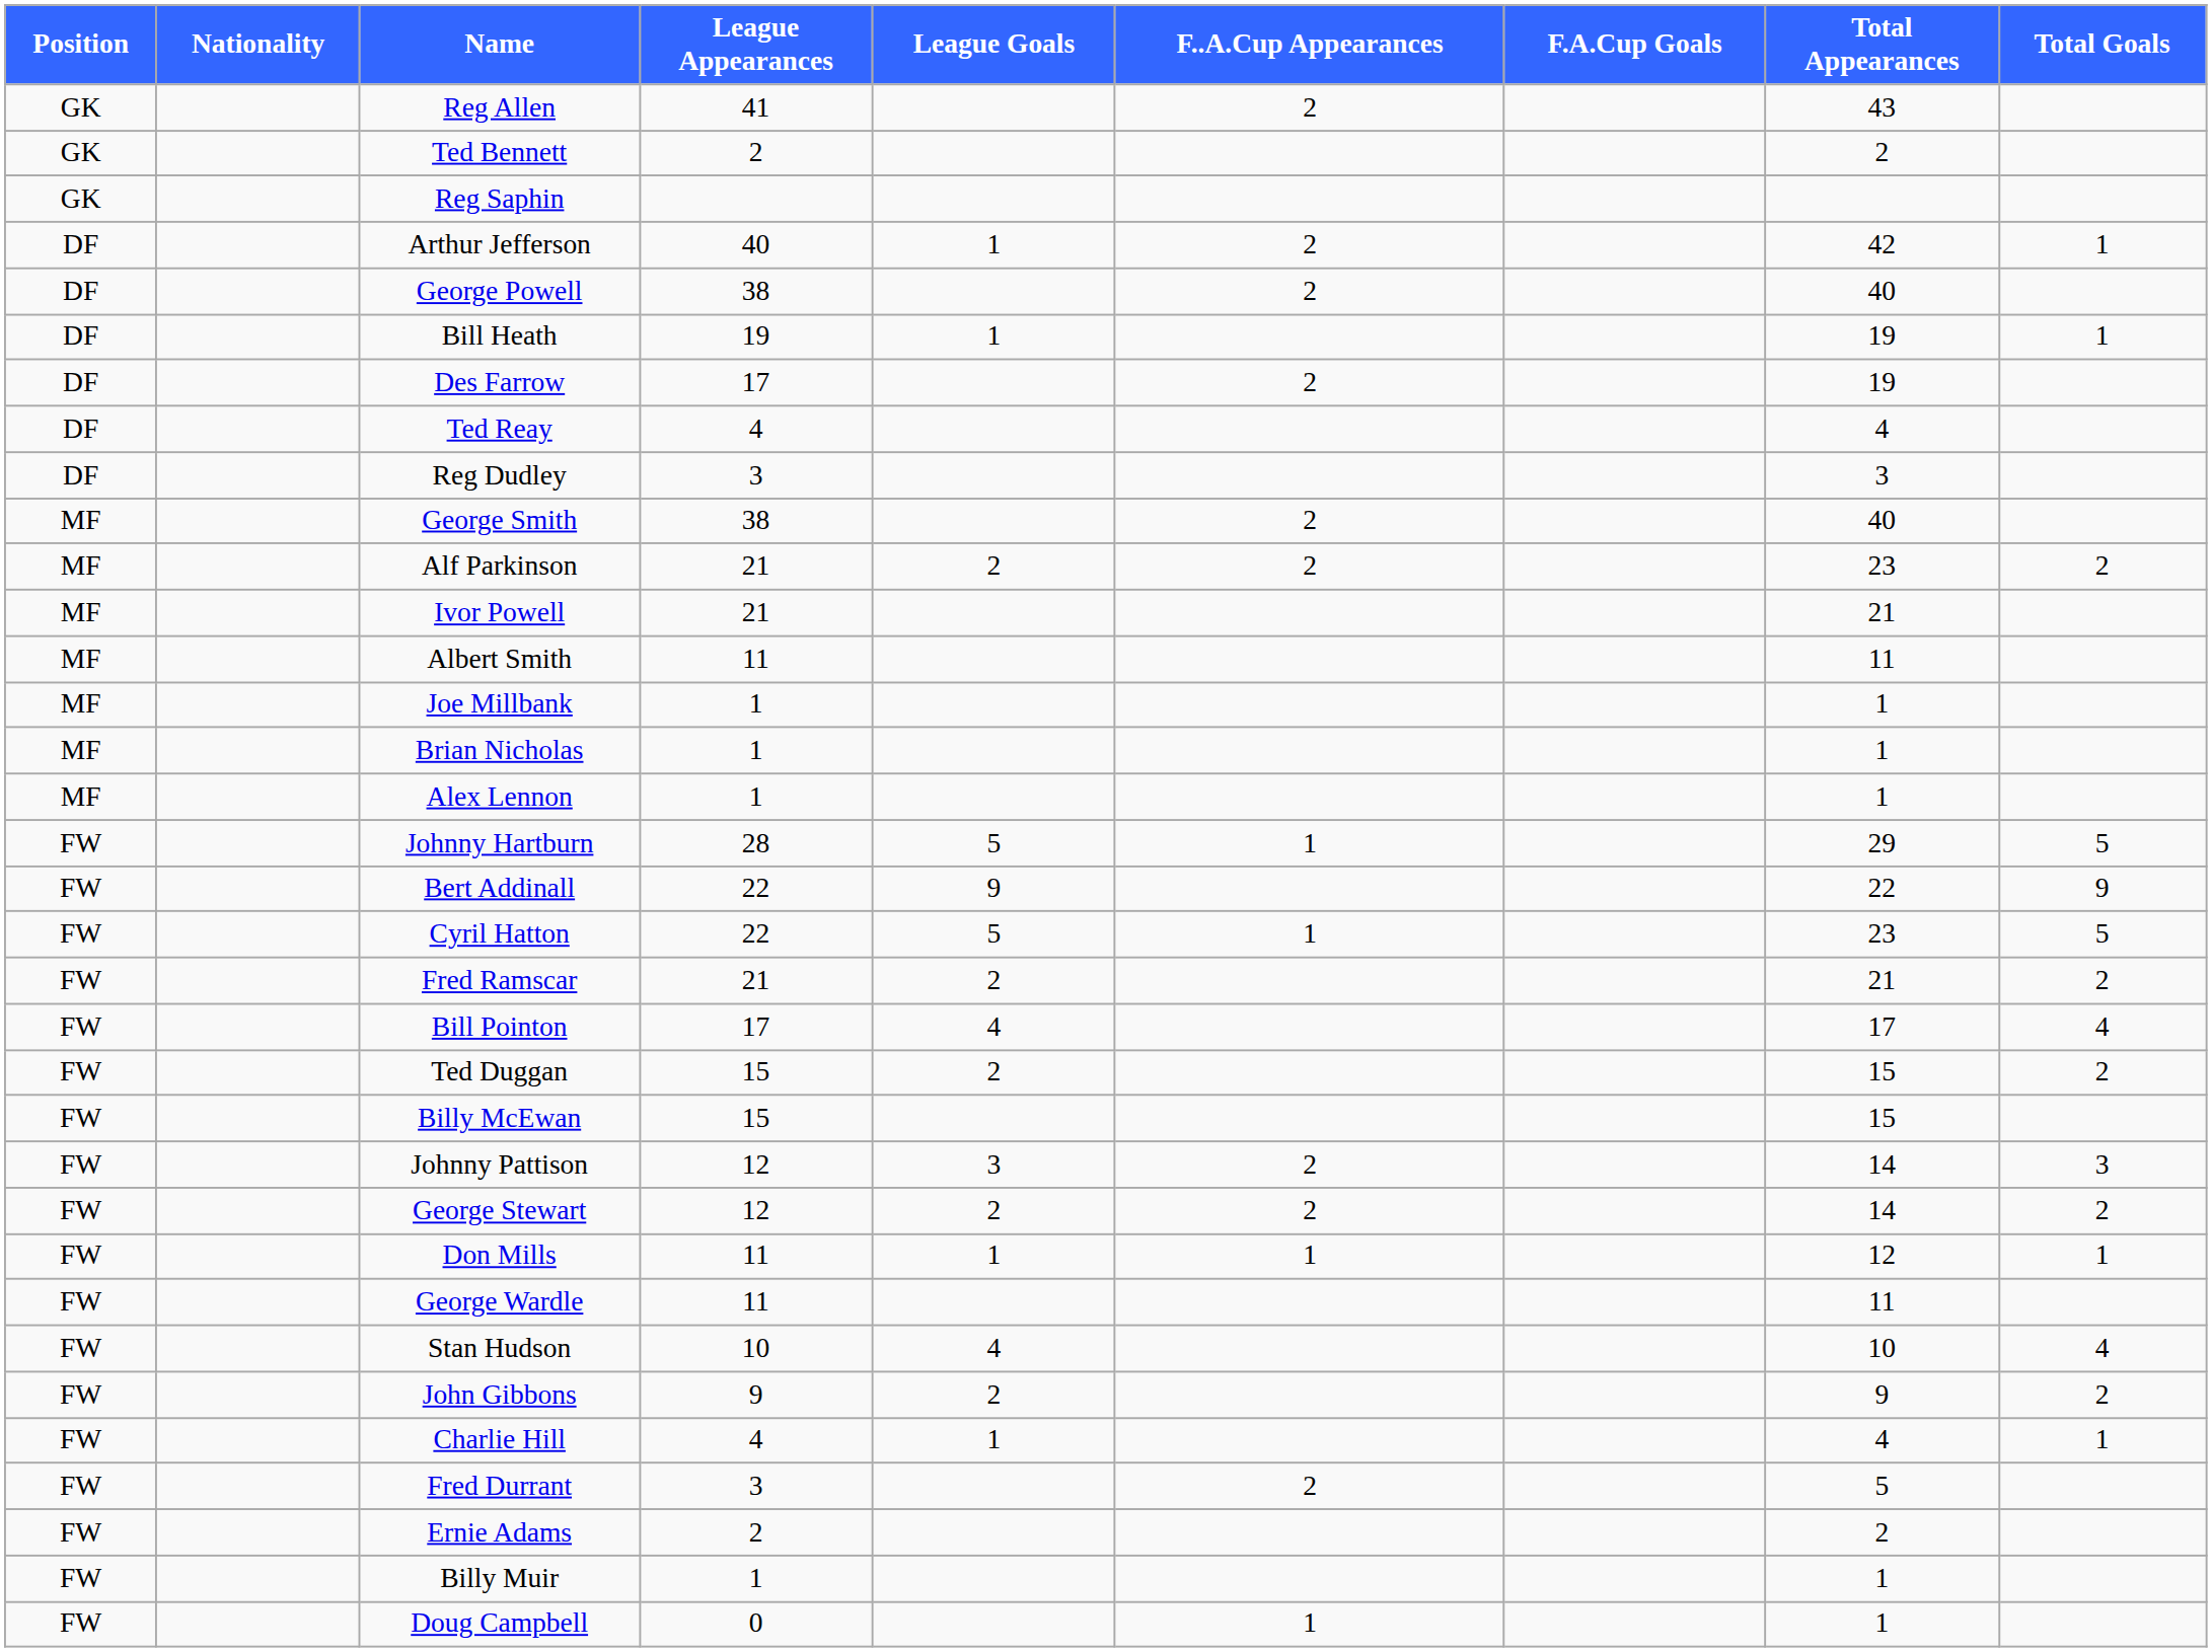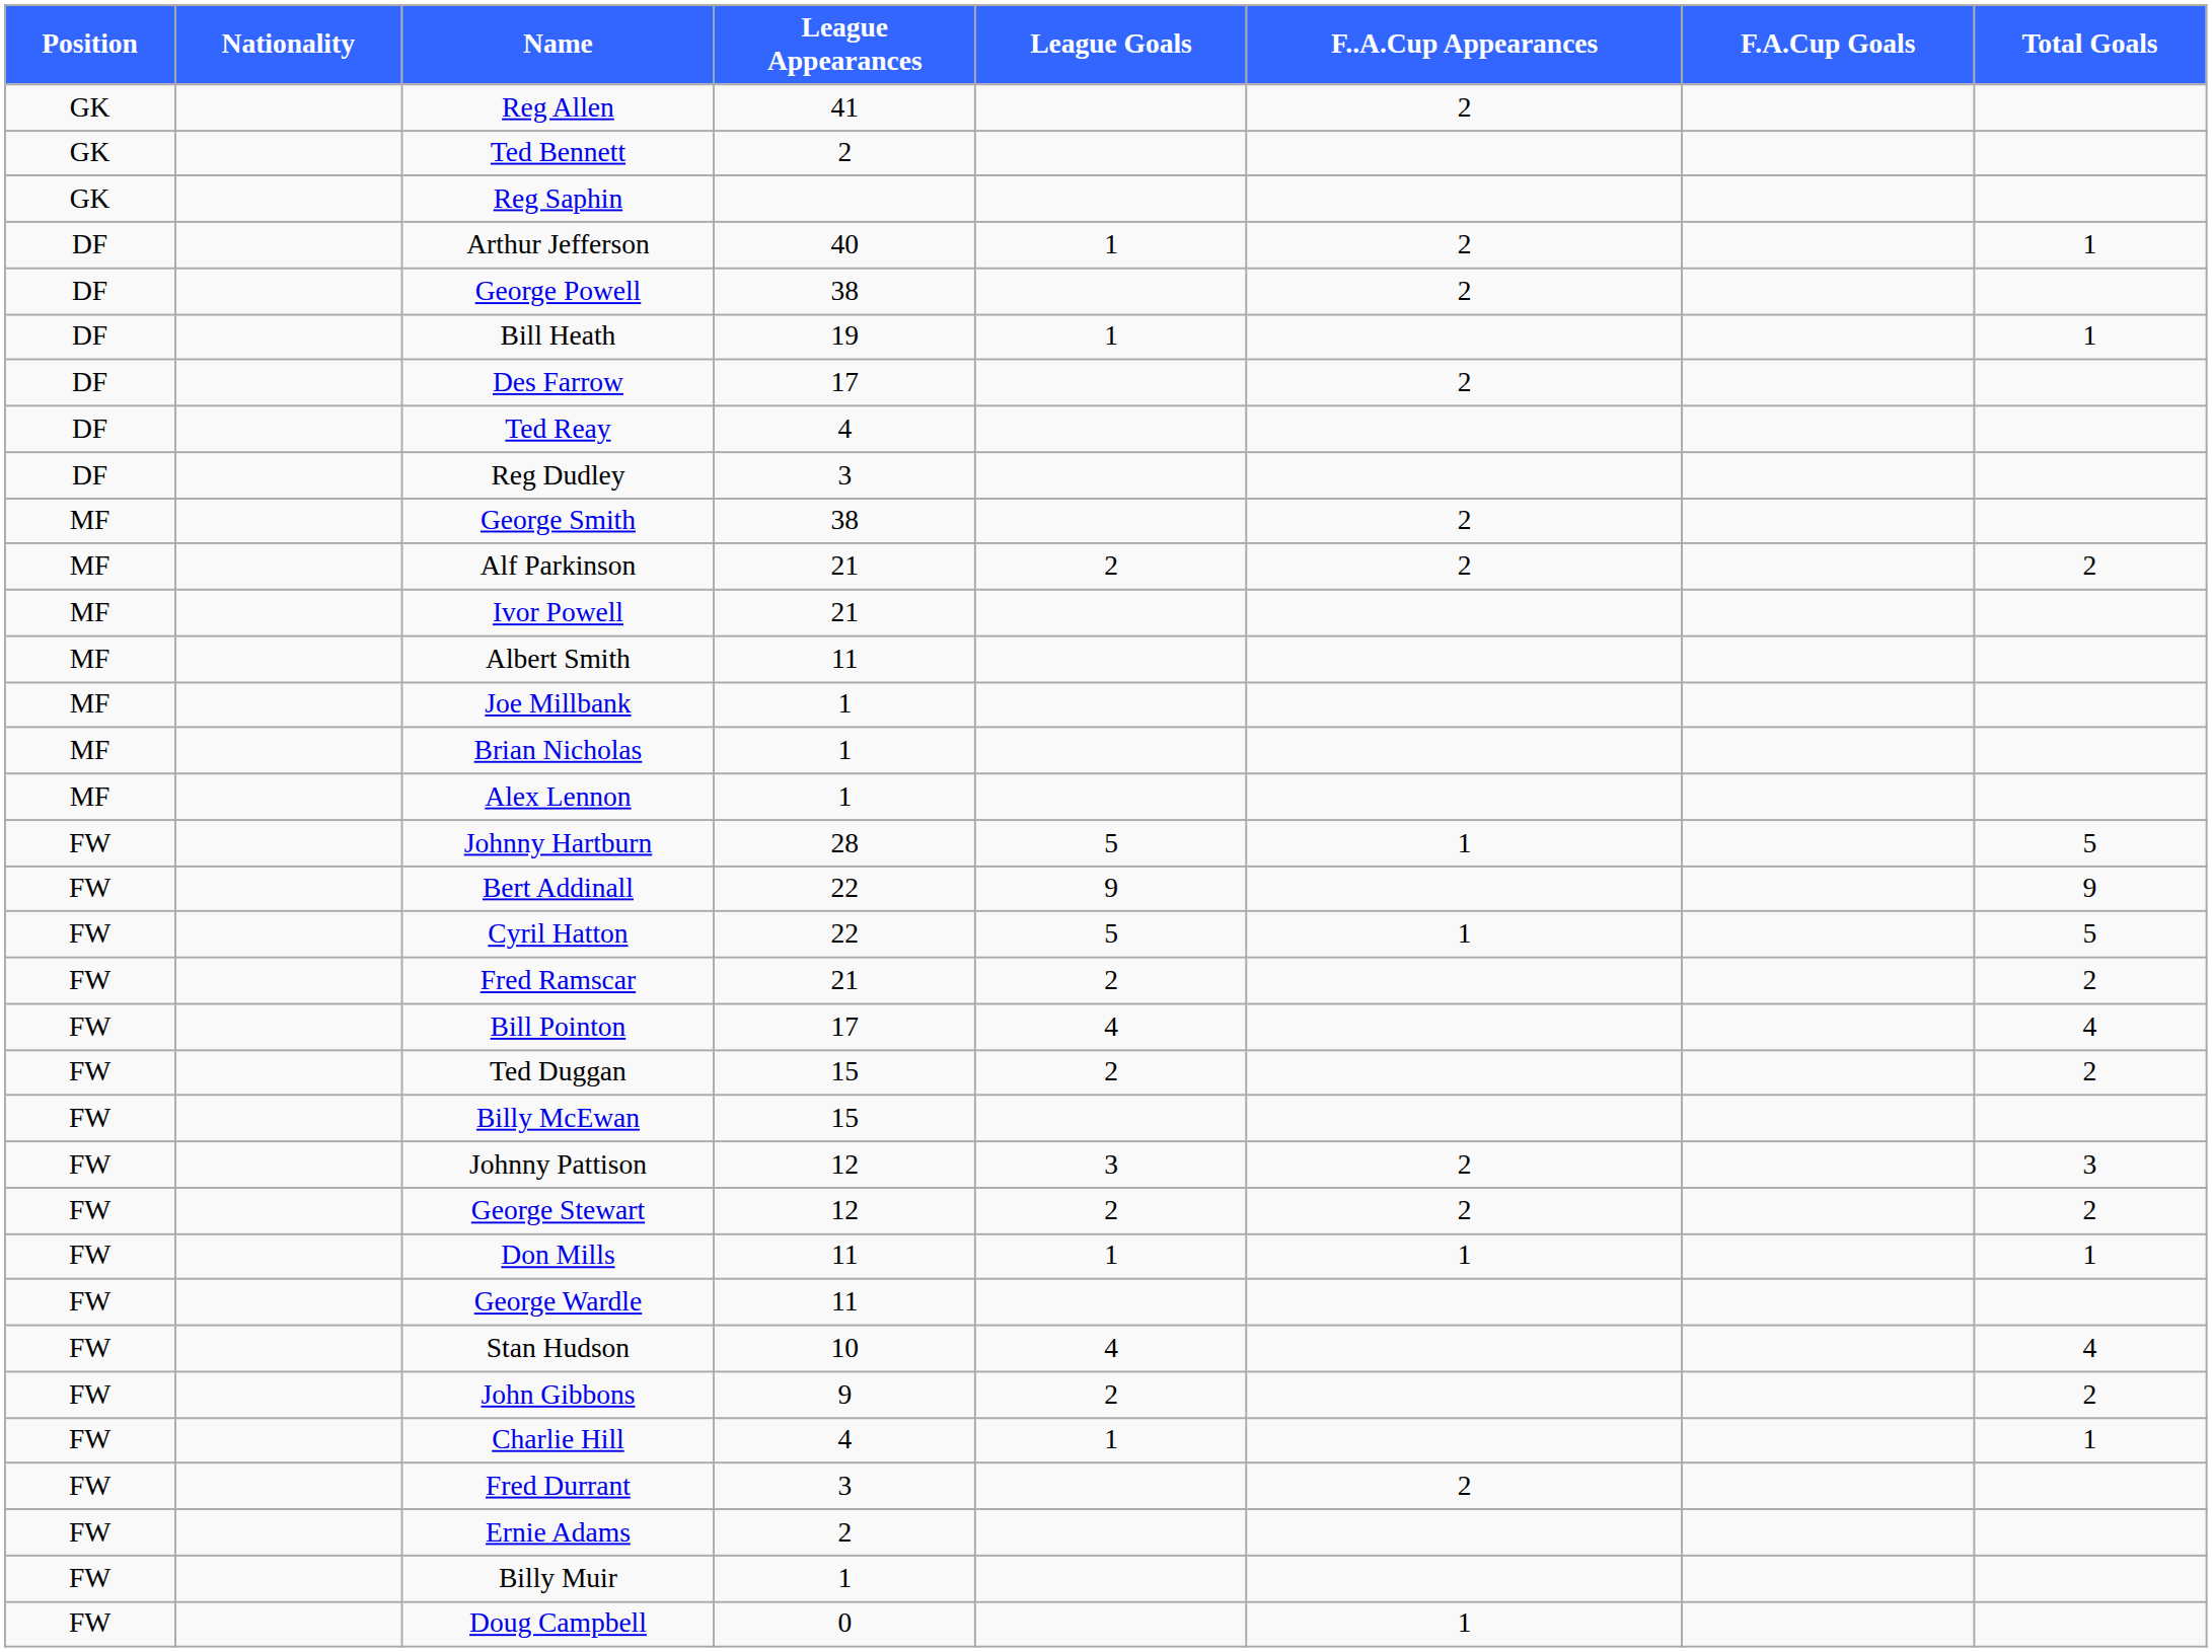- column: Total Appearances | 43 | 2 | 42 | 40 | 19 | 19 | 4 | 3 | 40 | 23 | 21 | 11 | 1 | 1 | 1 | 29 | 22 | 23 | 21 | 17 | 15 | 15 | 14 | 14 | 12 | 11 | 10 | 9 | 4 | 5 | 2 | 1 | 1
